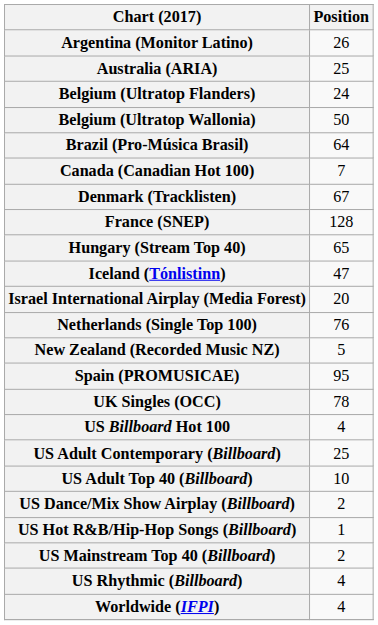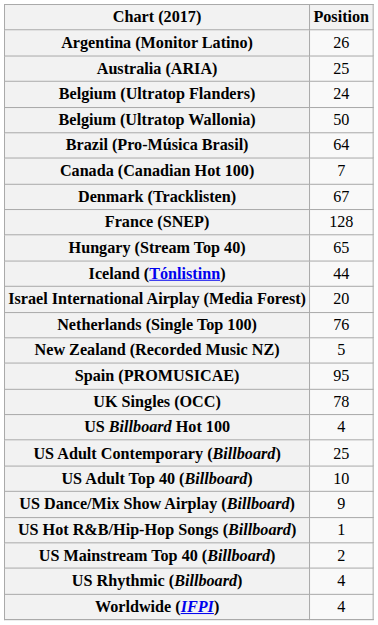Iceland (Tónlistinn) | Position: 47 -> 44
US Dance/Mix Show Airplay (Billboard) | Position: 2 -> 9
